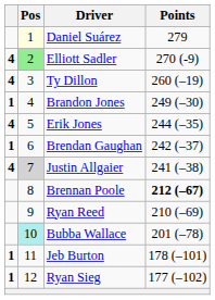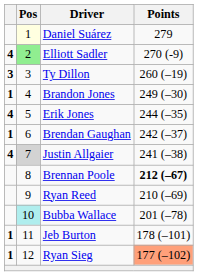Ty Dillon | column 1: 4 -> 3
Ryan Sieg | Points: no background -> lightsalmon background
